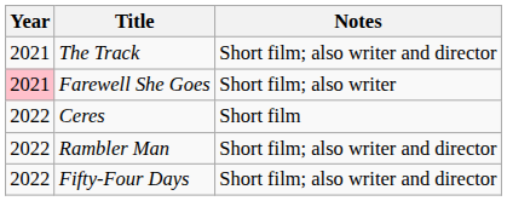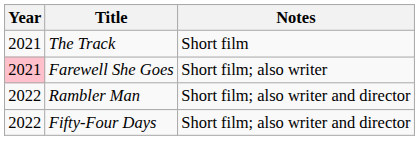The Track | Notes: Short film; also writer and director -> Short film
- row: 2022 | Ceres | Short film
